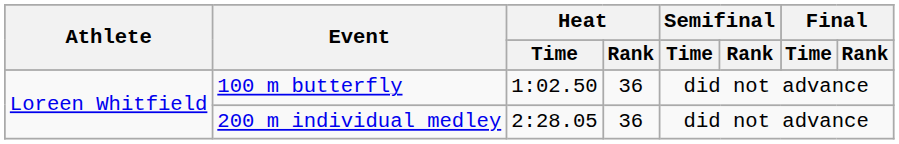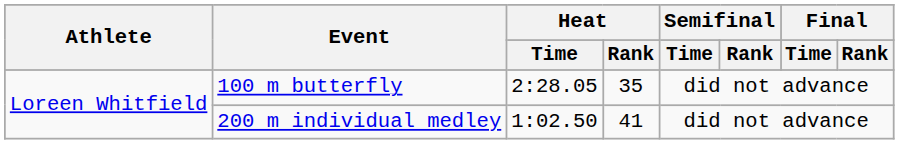100 m butterfly | Heat / Time: 1:02.50 -> 2:28.05
100 m butterfly | Heat / Rank: 36 -> 35
200 m individual medley | Heat / Time: 2:28.05 -> 1:02.50
200 m individual medley | Heat / Rank: 36 -> 41
